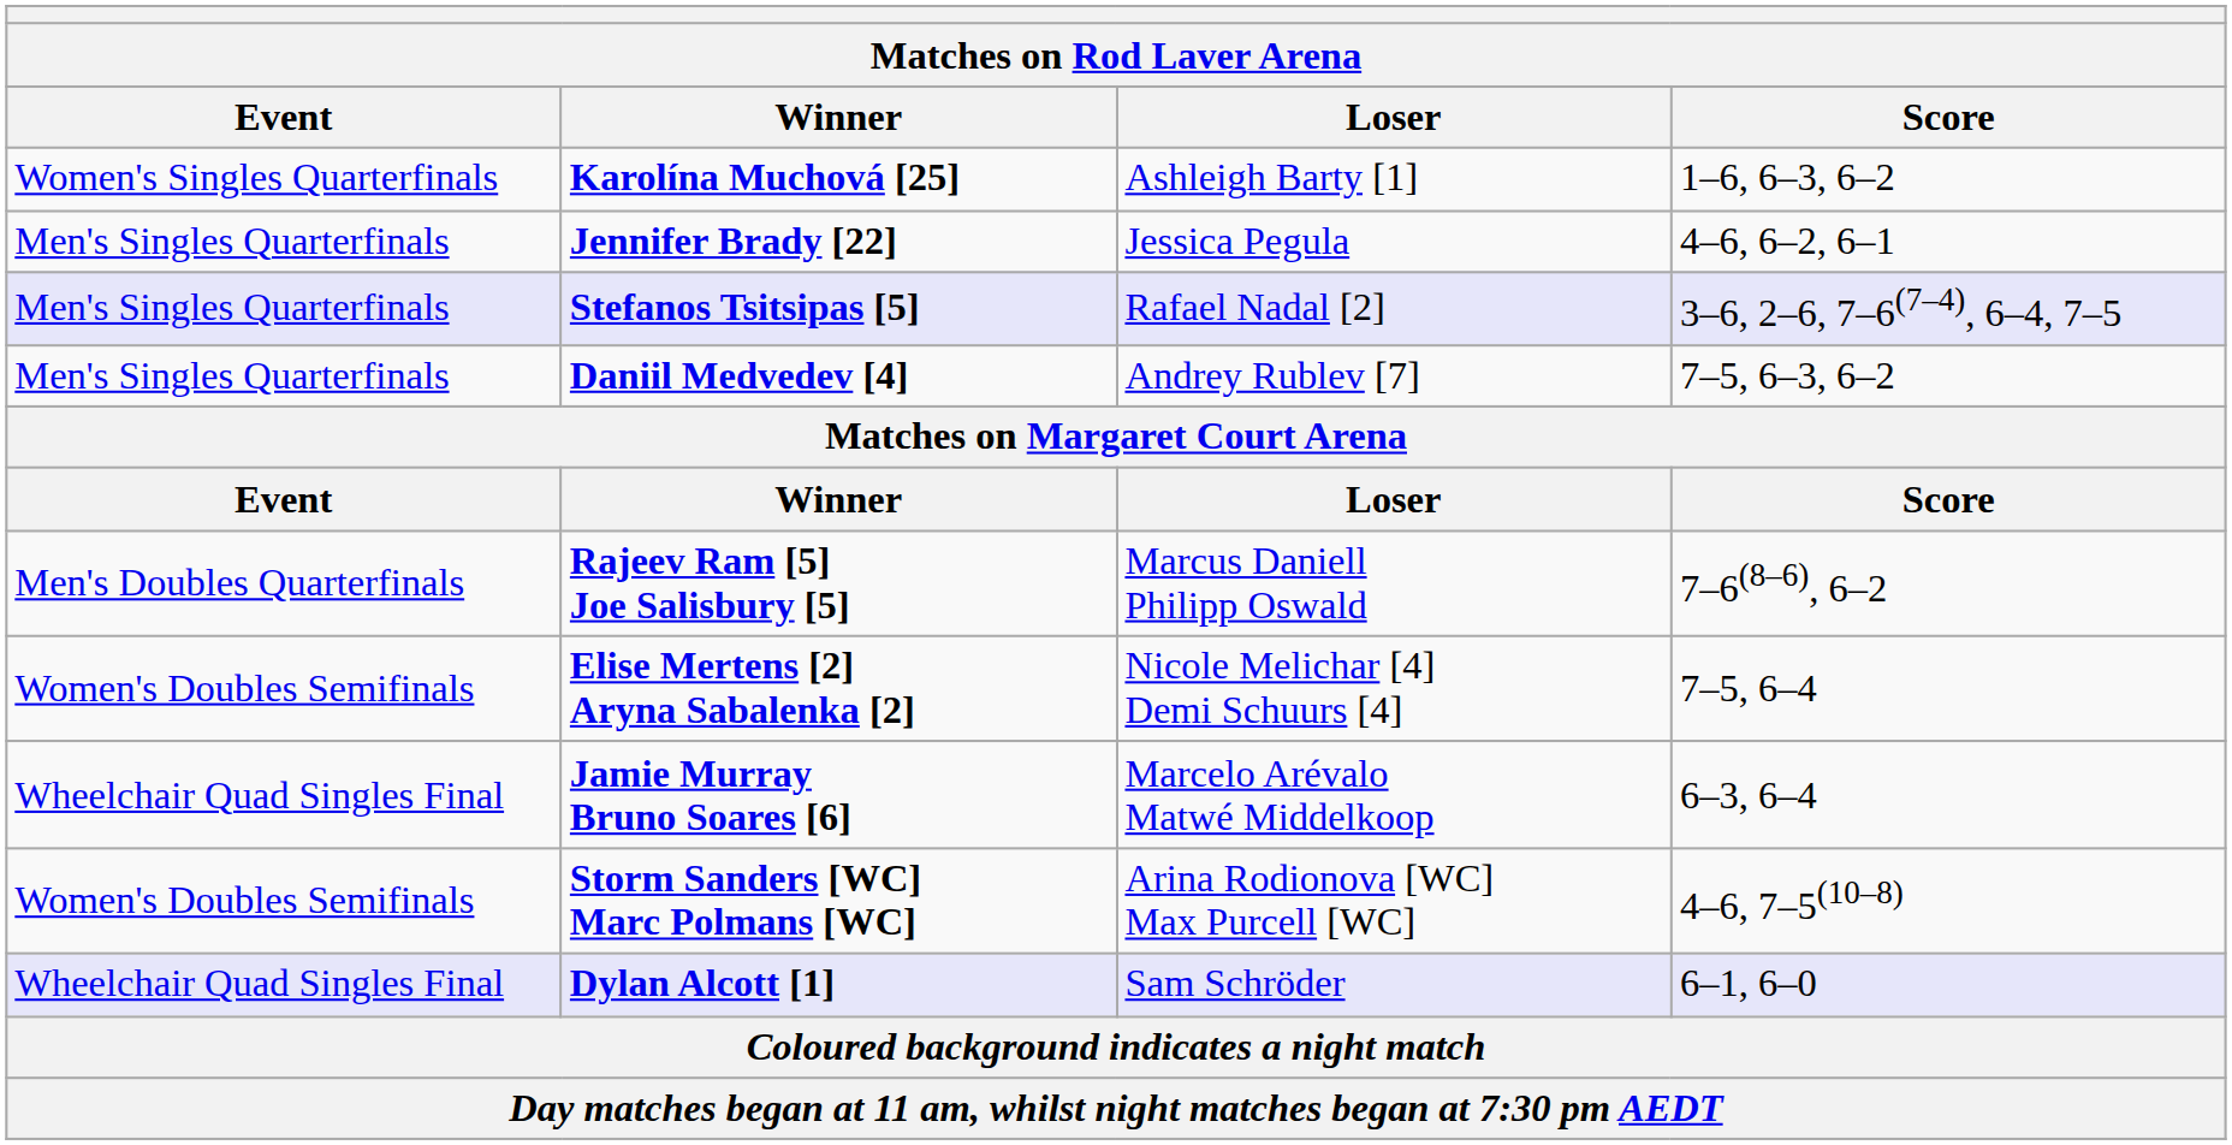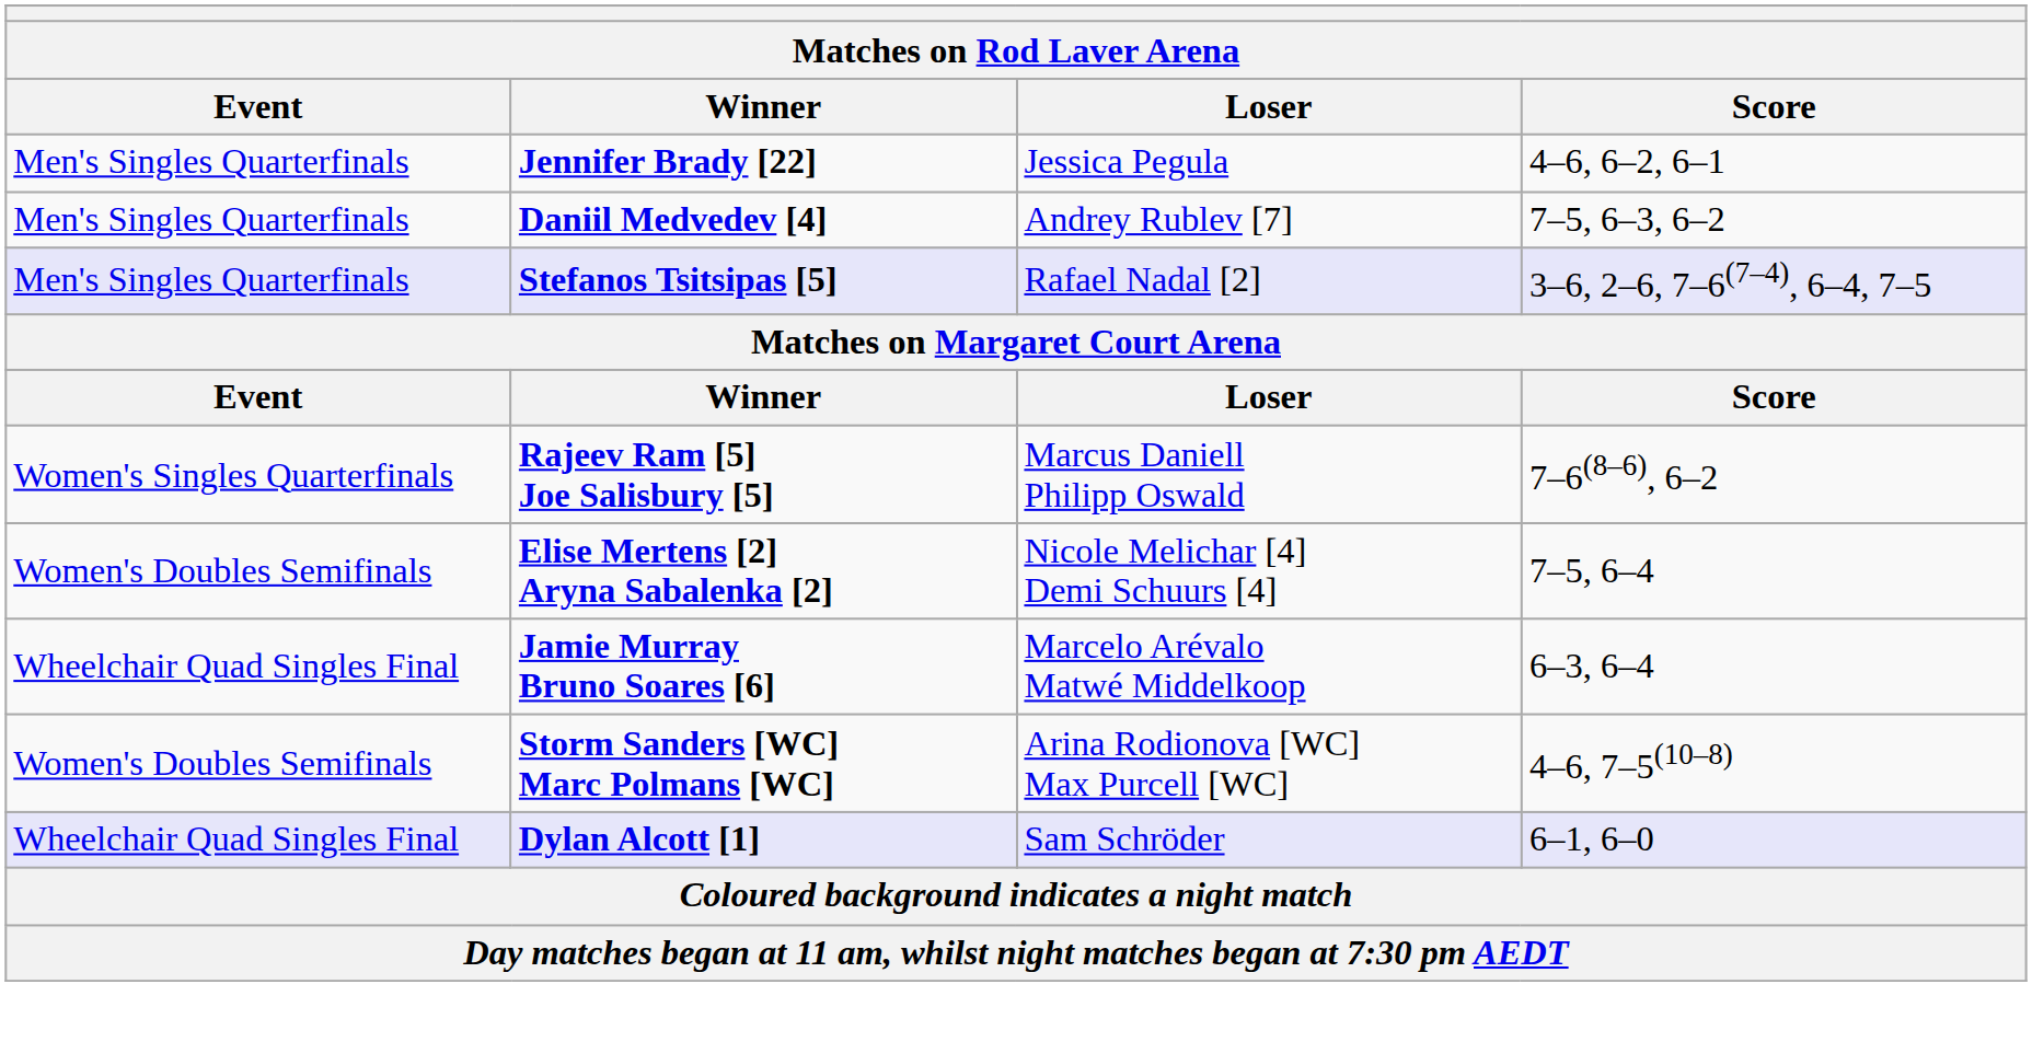- row: Women's Singles Quarterfinals | Karolína Muchová [25] | Ashleigh Barty [1] | 1–6, 6–3, 6–2
rows swapped: Daniil Medvedev [4] <-> Stefanos Tsitsipas [5]
Rajeev Ram [5] Joe Salisbury [5] | Event: Men's Doubles Quarterfinals -> Women's Singles Quarterfinals
